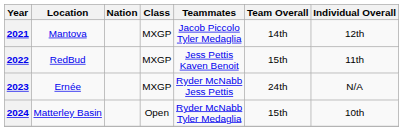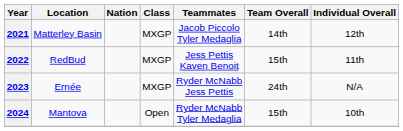2021 | Location: Mantova -> Matterley Basin
2024 | Location: Matterley Basin -> Mantova
